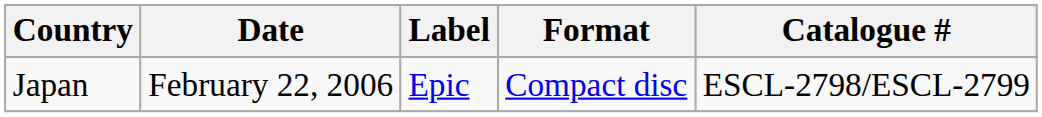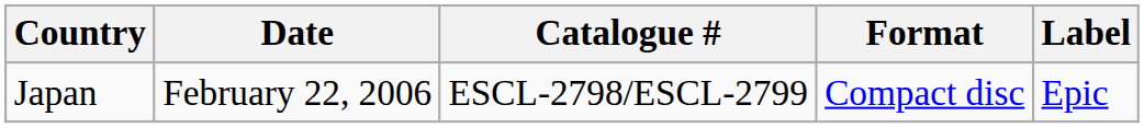columns swapped: Label <-> Catalogue #
